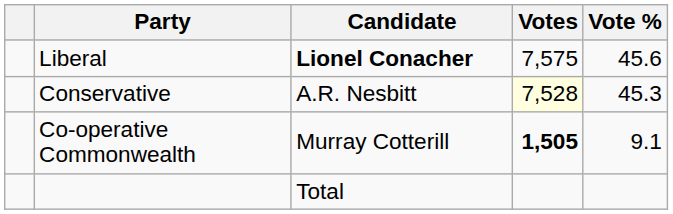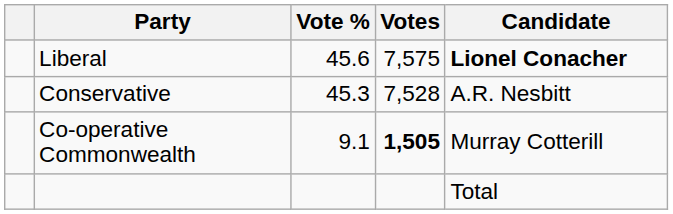columns swapped: Candidate <-> Vote %
Conservative | Votes: lightyellow background -> no background
